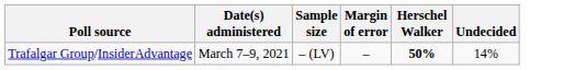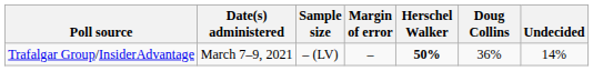+ column: Doug Collins | 36%
